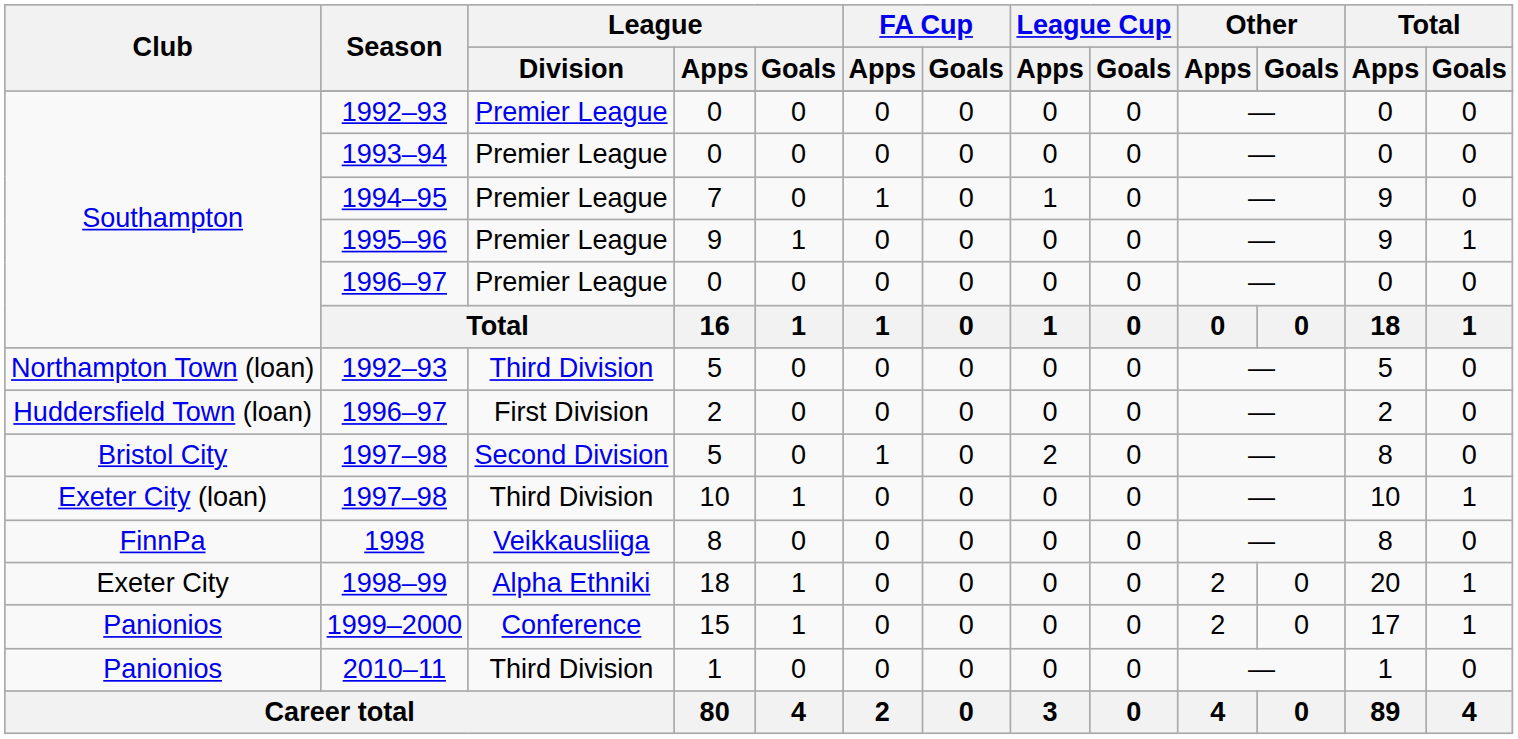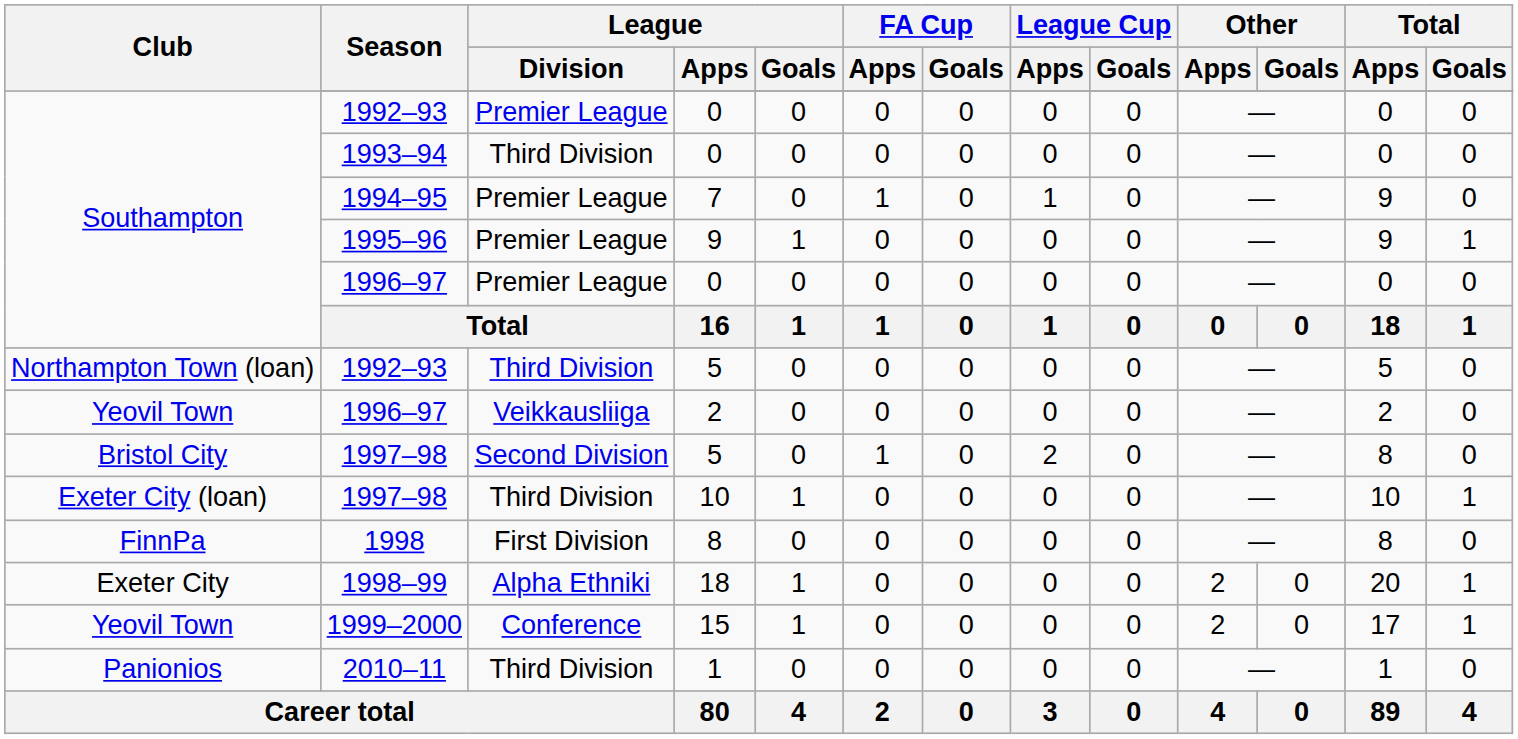1993–94 | League / Division: Premier League -> Third Division
1996–97 / 2 | Club: Huddersfield Town (loan) -> Yeovil Town
1996–97 / 2 | League / Division: First Division -> Veikkausliiga
1998 | League / Division: Veikkausliiga -> First Division
1999–2000 | Club: Panionios -> Yeovil Town
